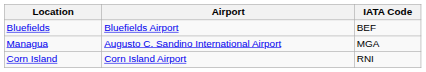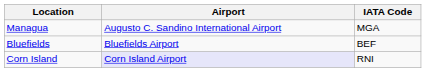rows swapped: Managua <-> Bluefields
Corn Island | Airport: no background -> lavender background
